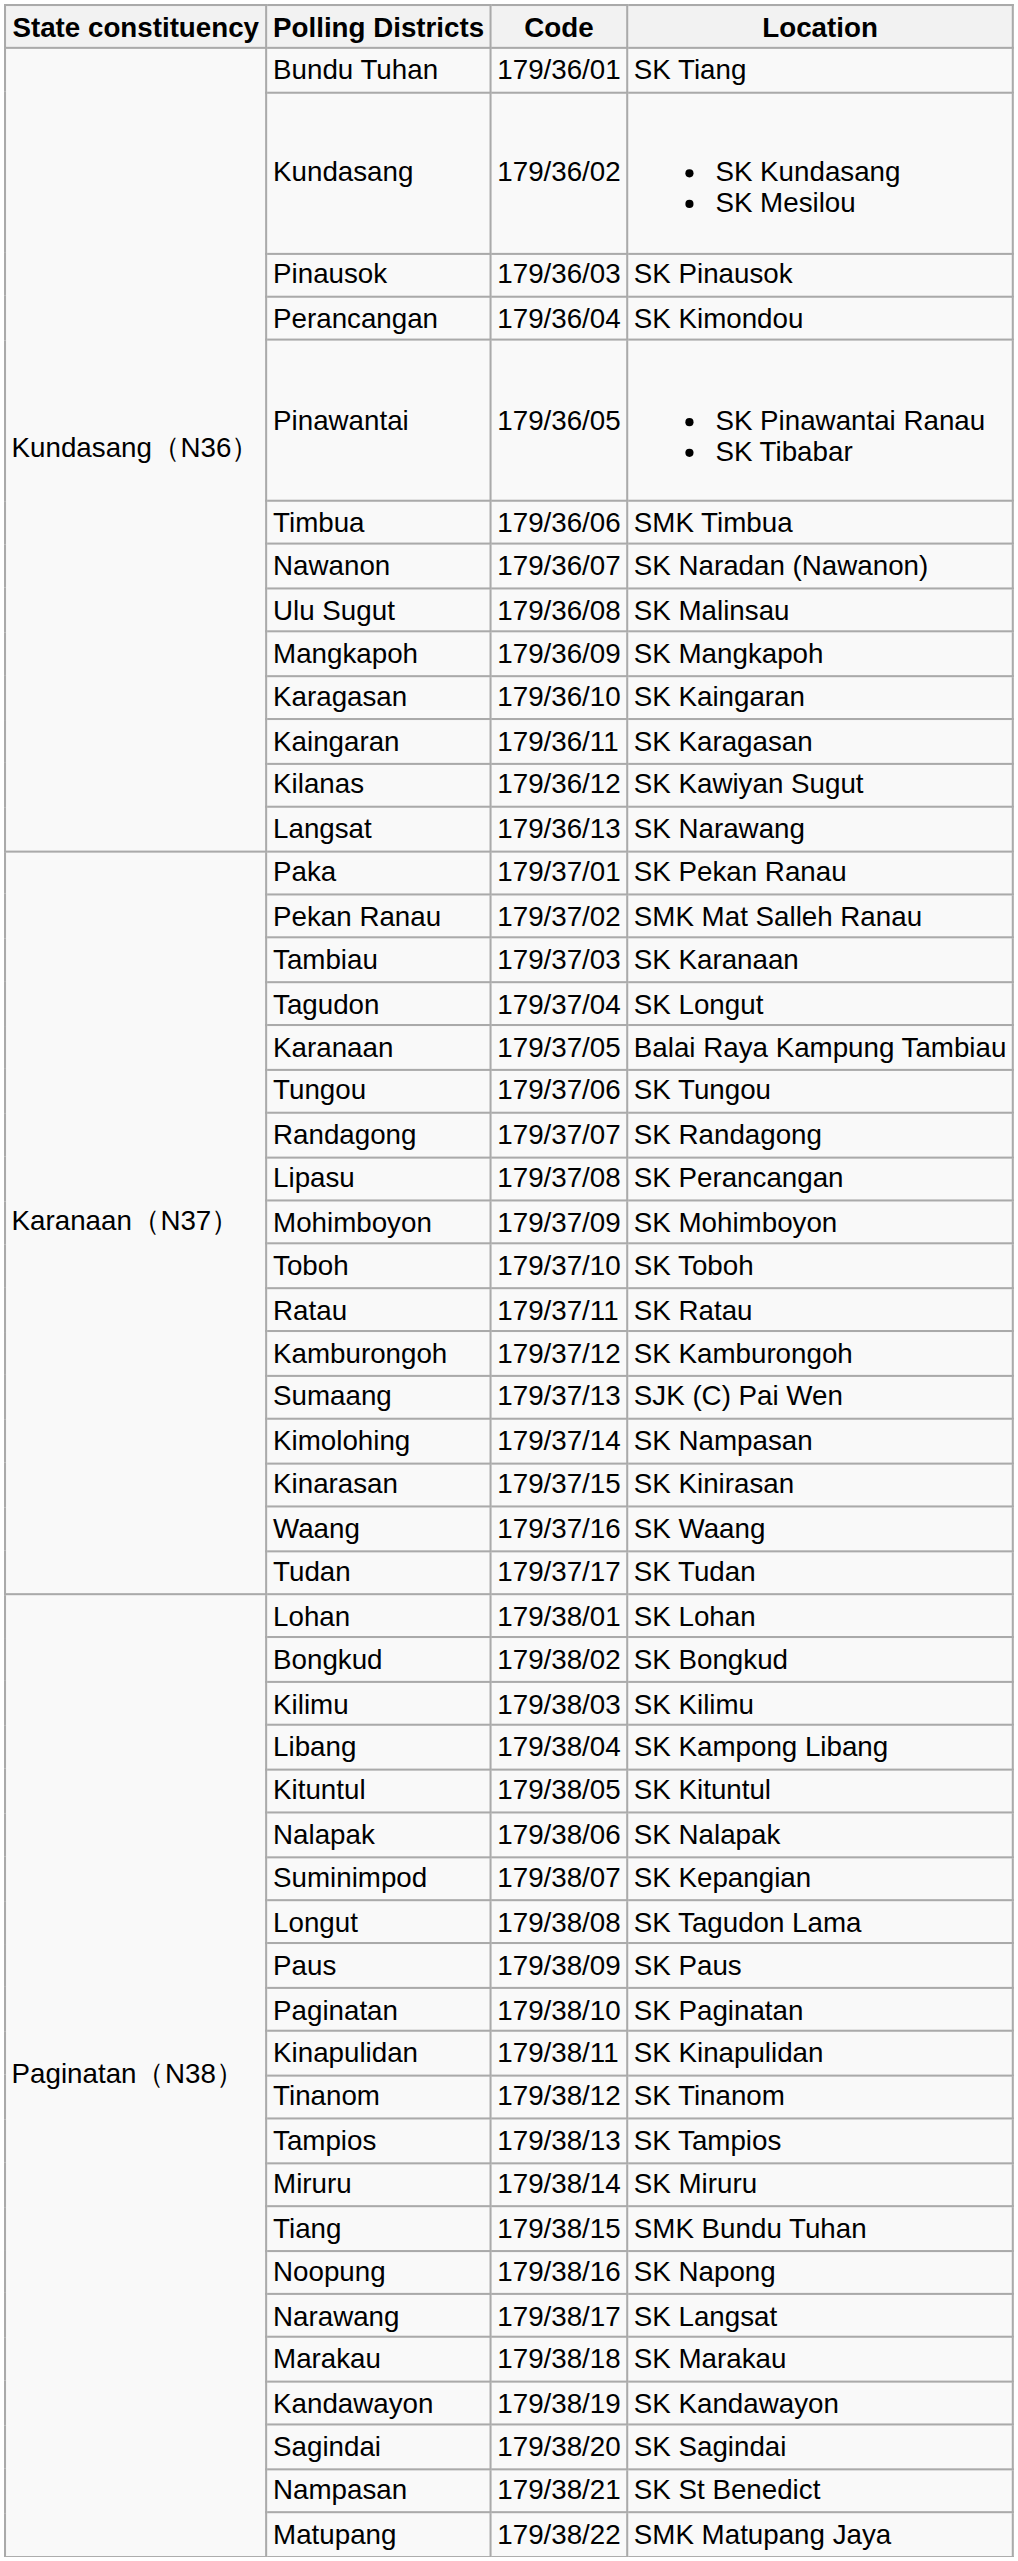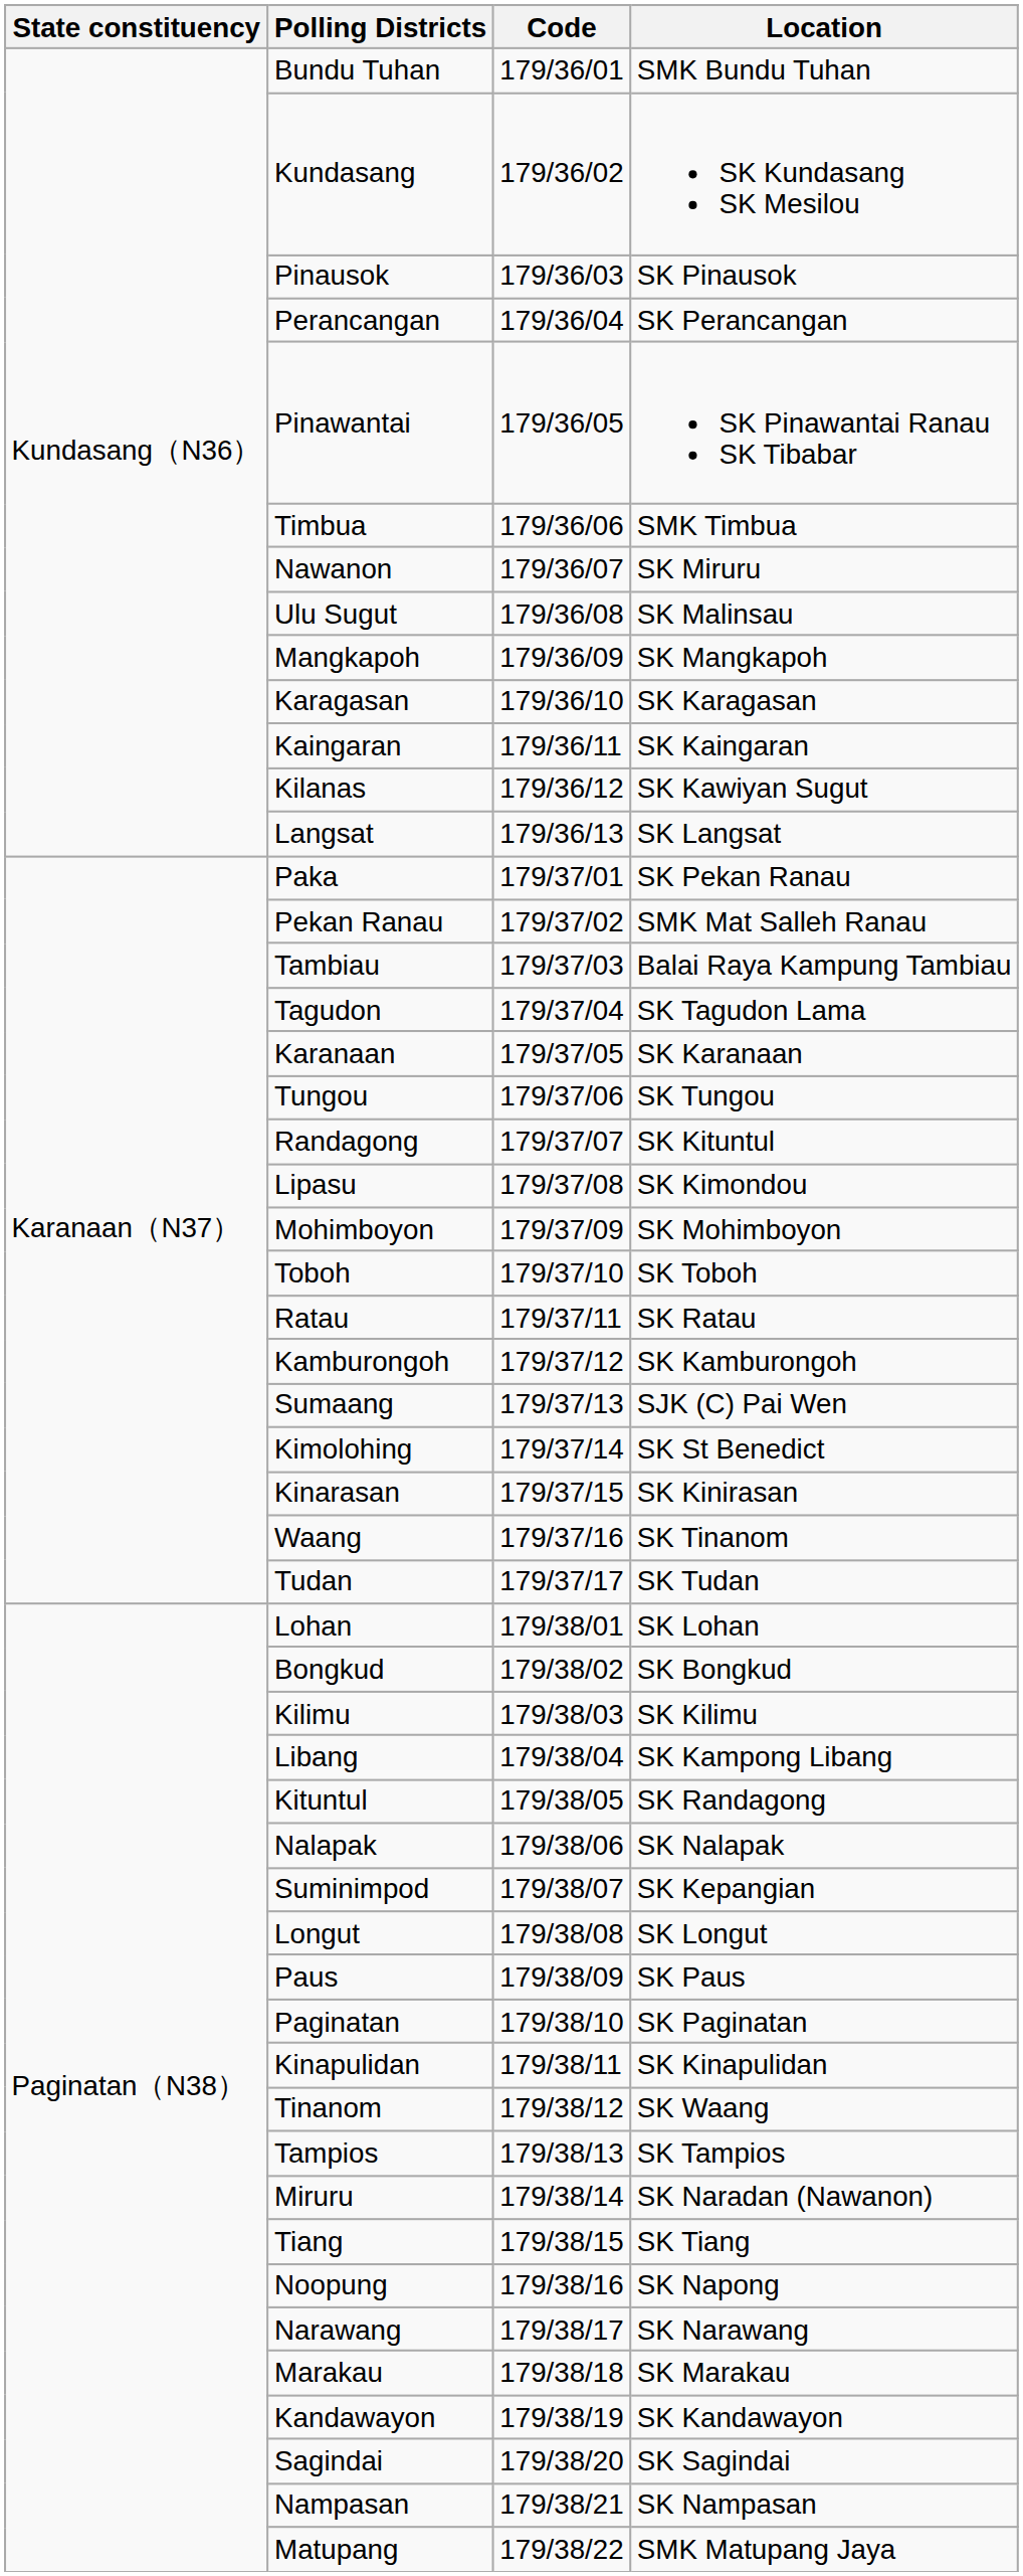Bundu Tuhan | Location: SK Tiang -> SMK Bundu Tuhan
Perancangan | Location: SK Kimondou -> SK Perancangan
Nawanon | Location: SK Naradan (Nawanon) -> SK Miruru
Karagasan | Location: SK Kaingaran -> SK Karagasan
Kaingaran | Location: SK Karagasan -> SK Kaingaran
Langsat | Location: SK Narawang -> SK Langsat
Tambiau | Location: SK Karanaan -> Balai Raya Kampung Tambiau
Tagudon | Location: SK Longut -> SK Tagudon Lama
Karanaan | Location: Balai Raya Kampung Tambiau -> SK Karanaan
Randagong | Location: SK Randagong -> SK Kituntul
Lipasu | Location: SK Perancangan -> SK Kimondou
Kimolohing | Location: SK Nampasan -> SK St Benedict
Waang | Location: SK Waang -> SK Tinanom
Kituntul | Location: SK Kituntul -> SK Randagong
Longut | Location: SK Tagudon Lama -> SK Longut
Tinanom | Location: SK Tinanom -> SK Waang
Miruru | Location: SK Miruru -> SK Naradan (Nawanon)
Tiang | Location: SMK Bundu Tuhan -> SK Tiang
Narawang | Location: SK Langsat -> SK Narawang
Nampasan | Location: SK St Benedict -> SK Nampasan
